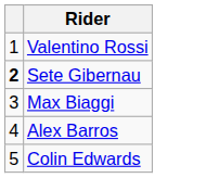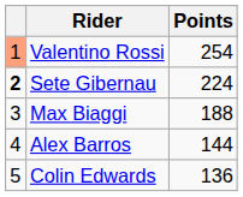+ column: Points | 254 | 224 | 188 | 144 | 136
Valentino Rossi | column 1: no background -> lightsalmon background
